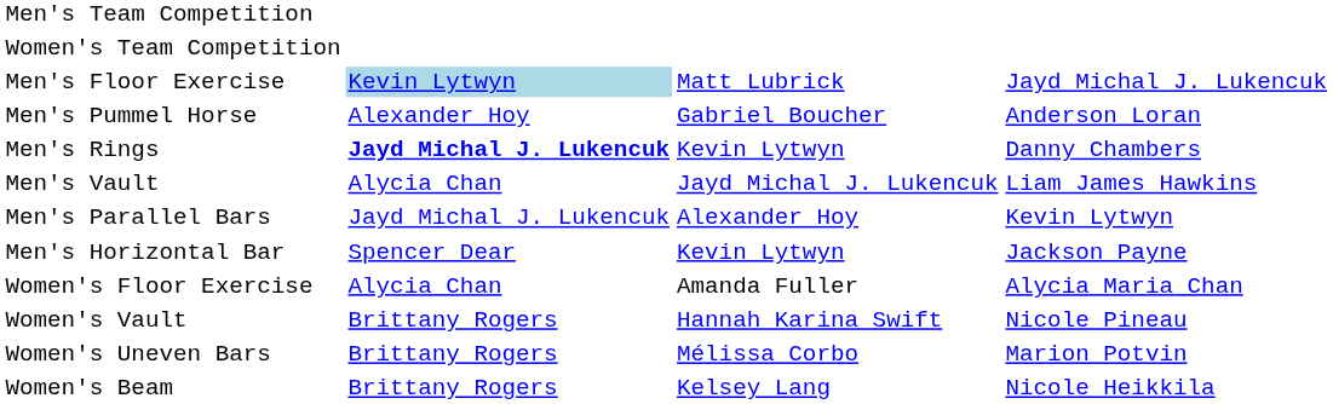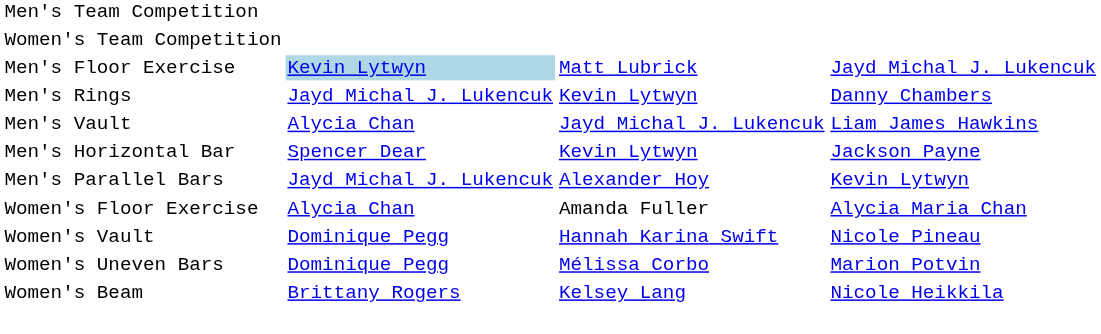- row: Men's Pummel Horse | Alexander Hoy | Gabriel Boucher | Anderson Loran
Men's Rings | column 2: bold -> normal
rows swapped: Men's Parallel Bars <-> Men's Horizontal Bar
Women's Vault | column 2: Brittany Rogers -> Dominique Pegg
Women's Uneven Bars | column 2: Brittany Rogers -> Dominique Pegg
